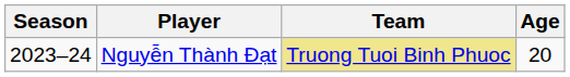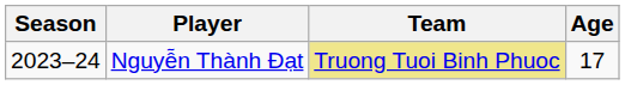Nguyễn Thành Đạt | Age: 20 -> 17
